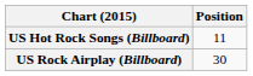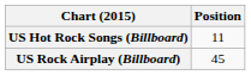US Rock Airplay (Billboard) | Position: 30 -> 45
